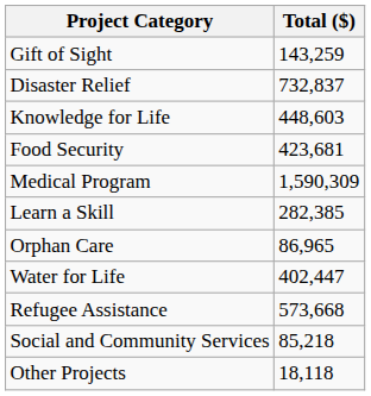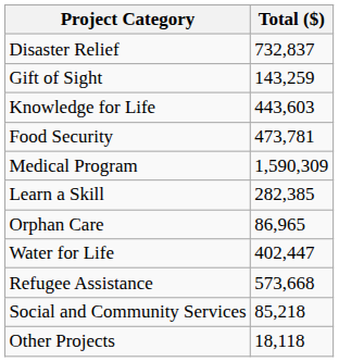rows swapped: Disaster Relief <-> Gift of Sight
Knowledge for Life | Total ($): 448,603 -> 443,603
Food Security | Total ($): 423,681 -> 473,781
